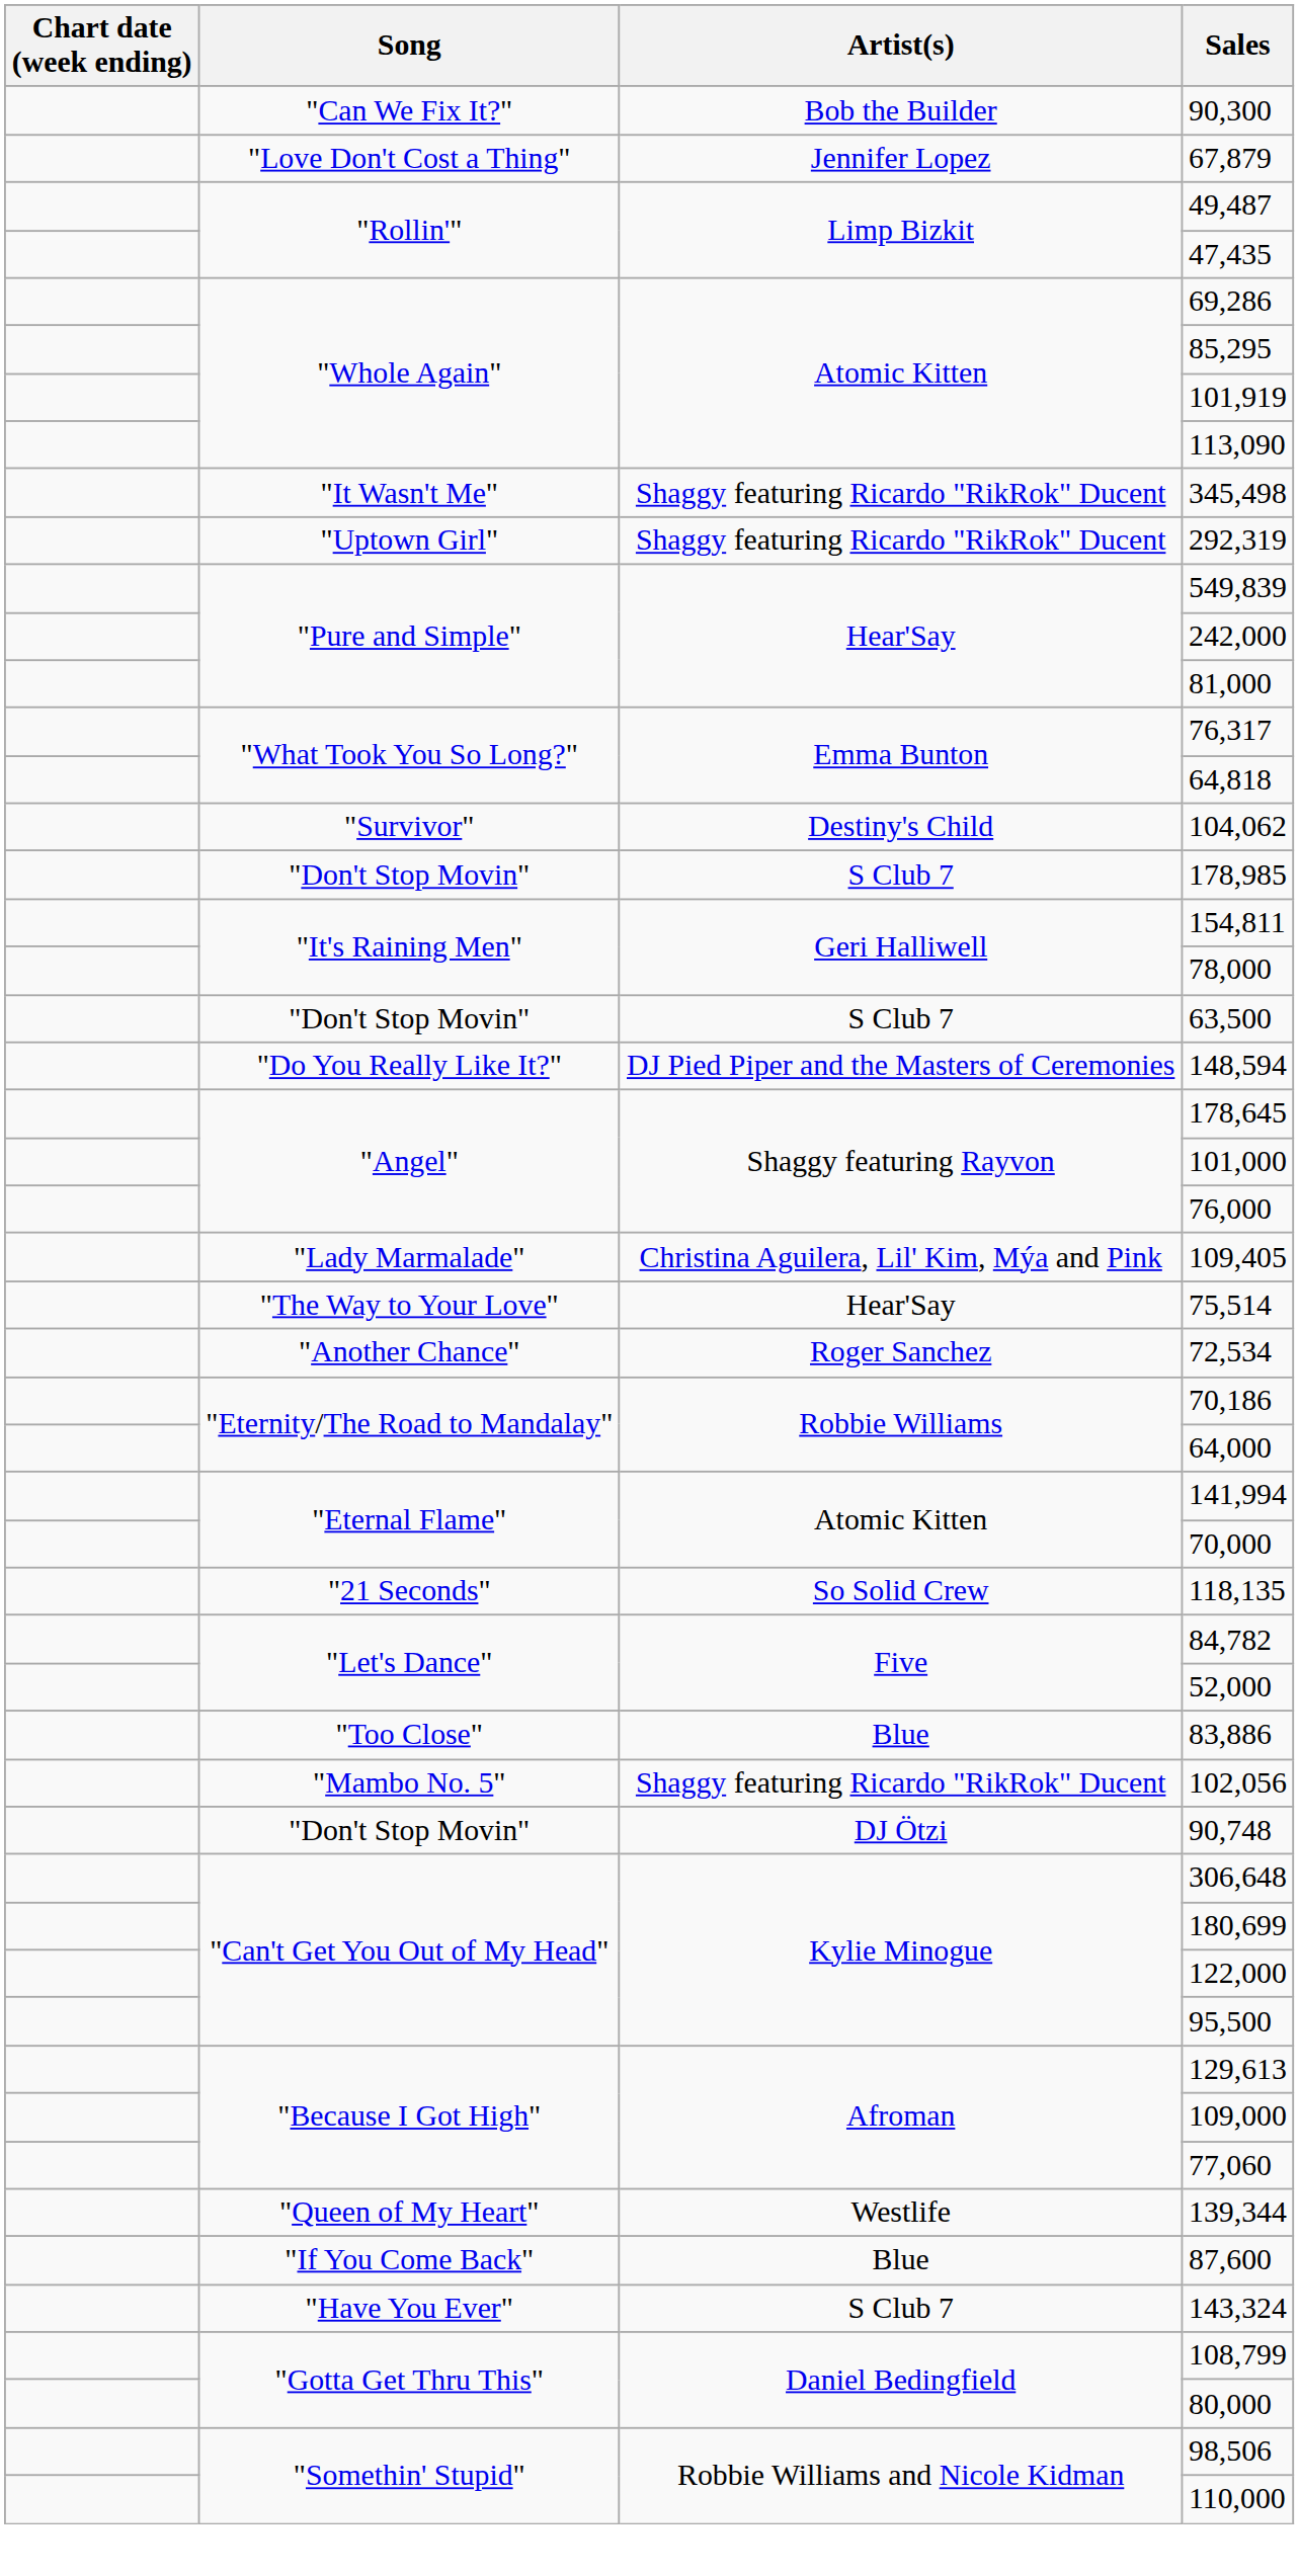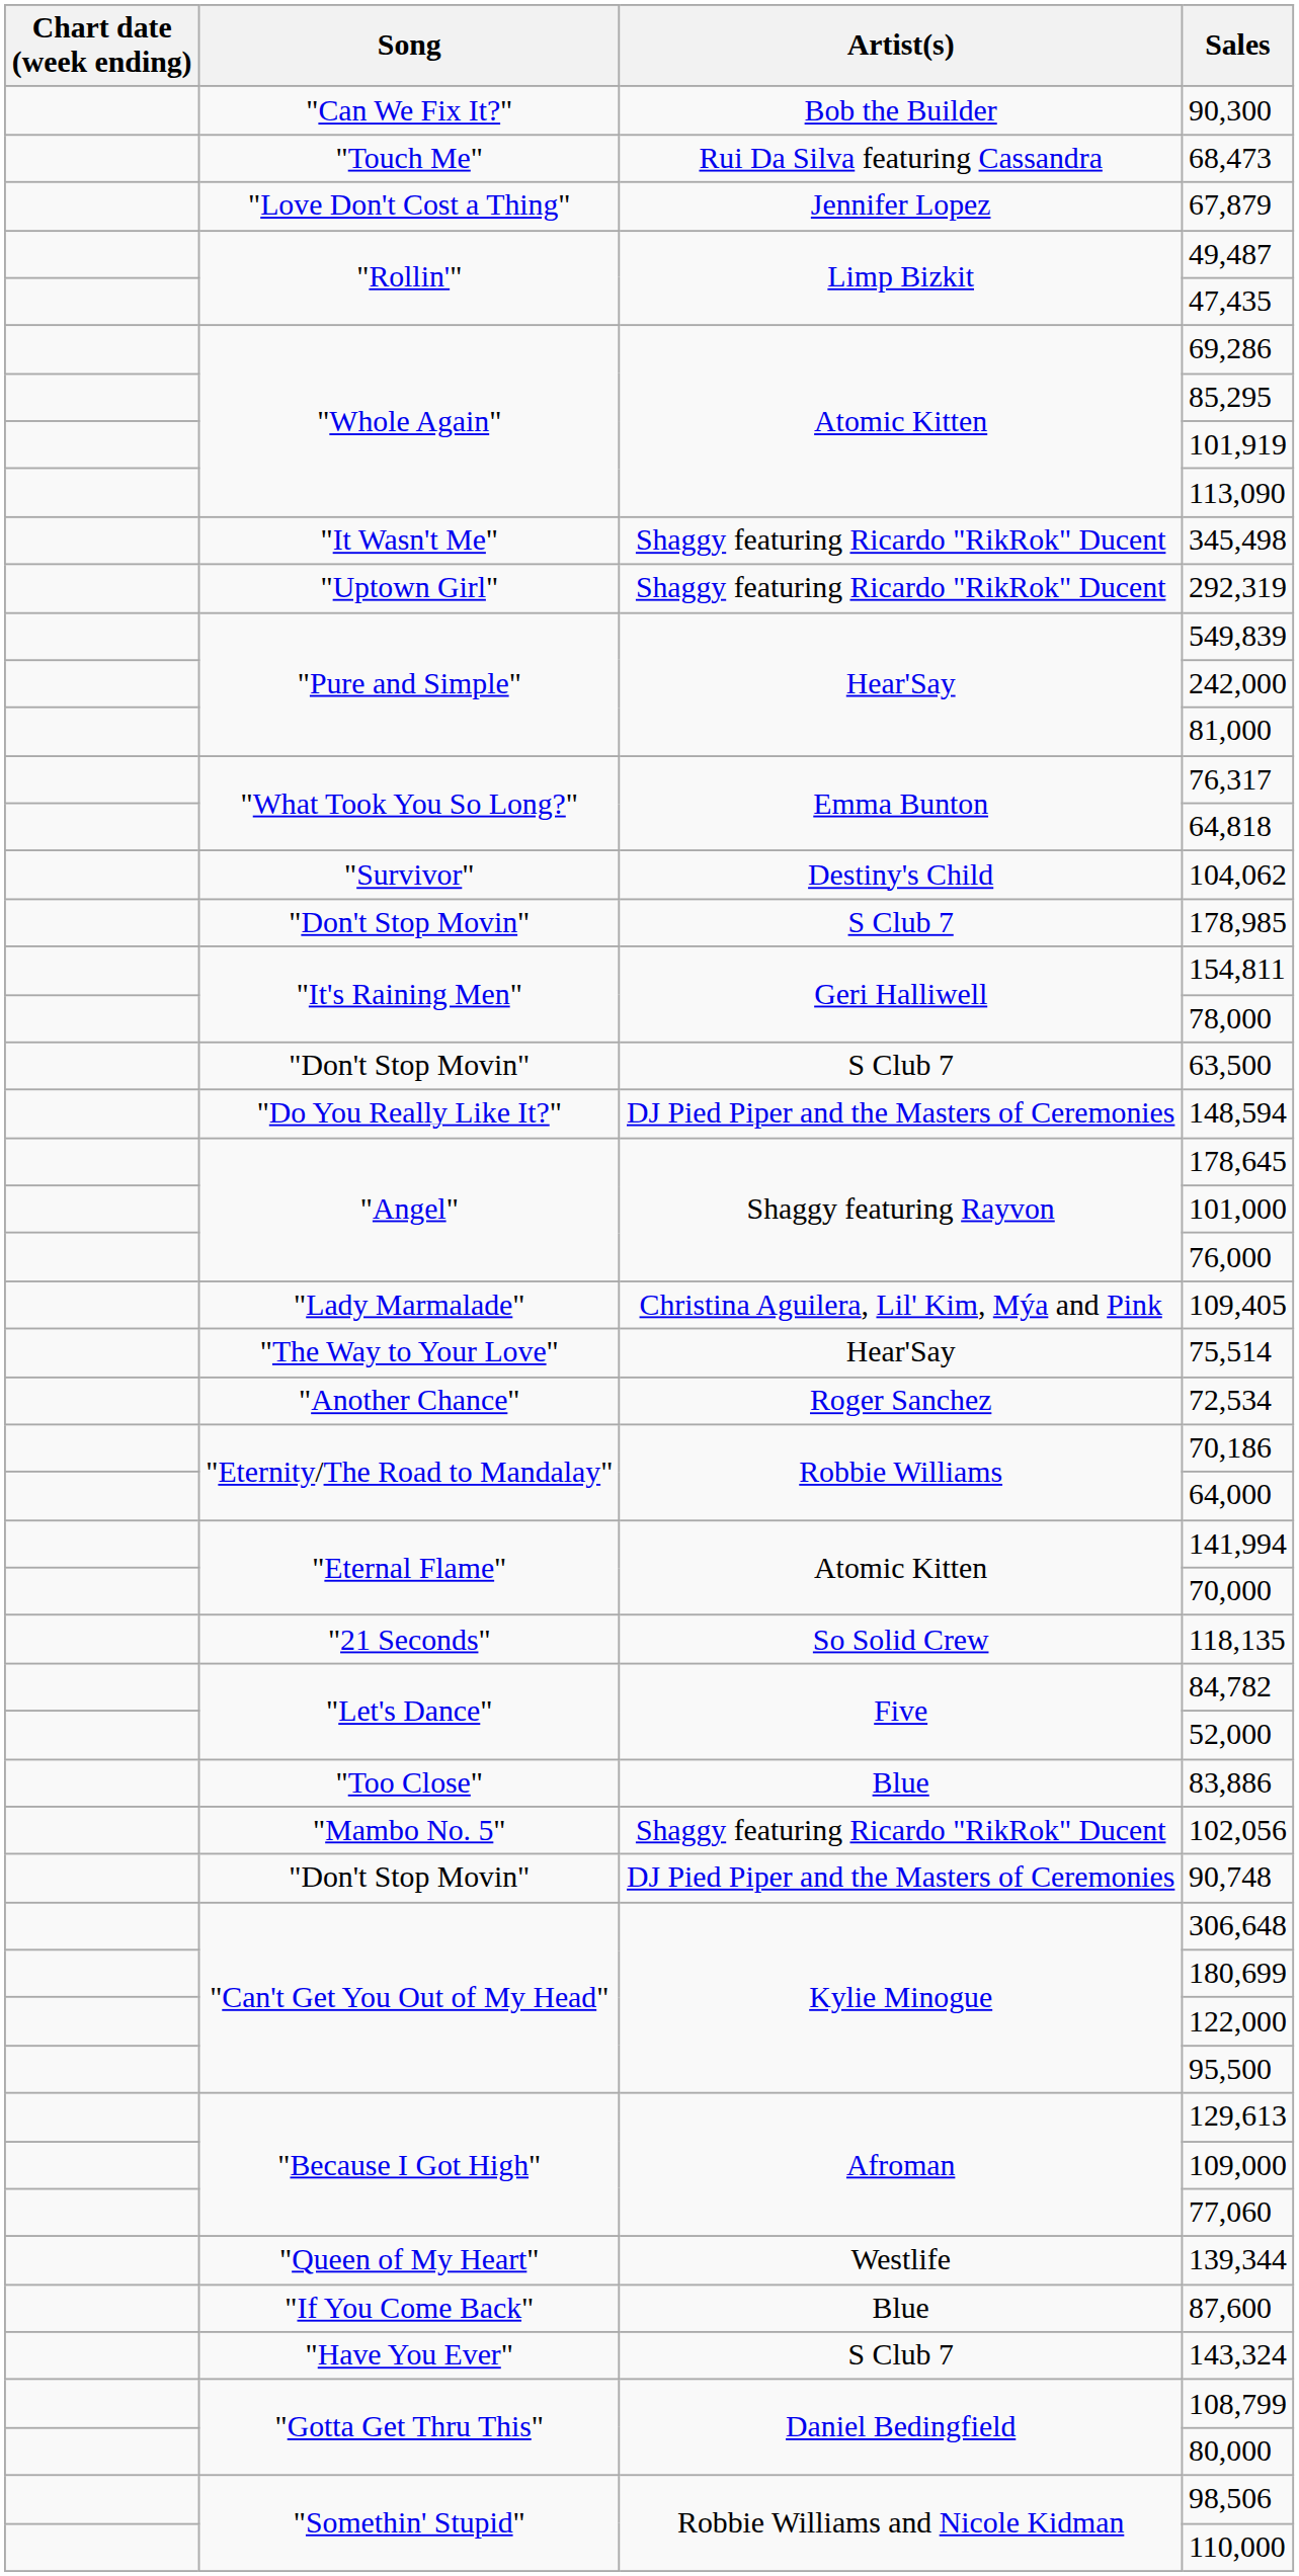+ row: "Touch Me" | Rui Da Silva featuring Cassandra | 68,473
90,748 | Artist(s): DJ Ötzi -> DJ Pied Piper and the Masters of Ceremonies
